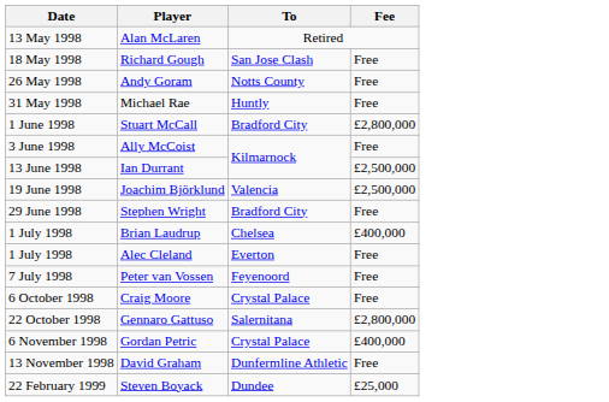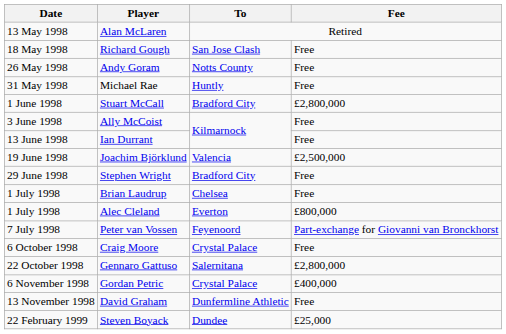Ian Durrant | Fee: £2,500,000 -> Free
Brian Laudrup | Fee: £400,000 -> Free
Alec Cleland | Fee: Free -> £800,000
Peter van Vossen | Fee: Free -> Part-exchange for Giovanni van Bronckhorst
